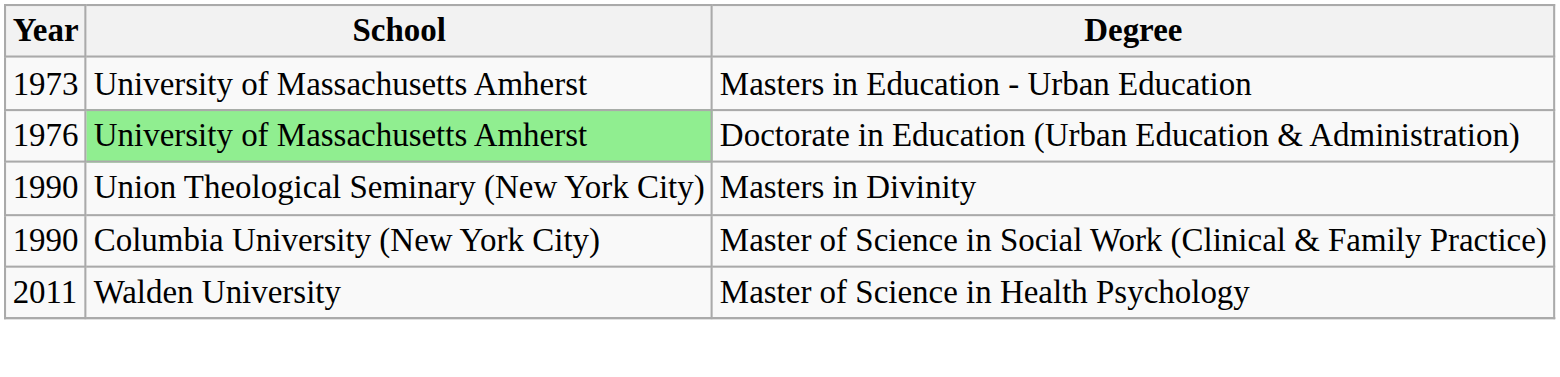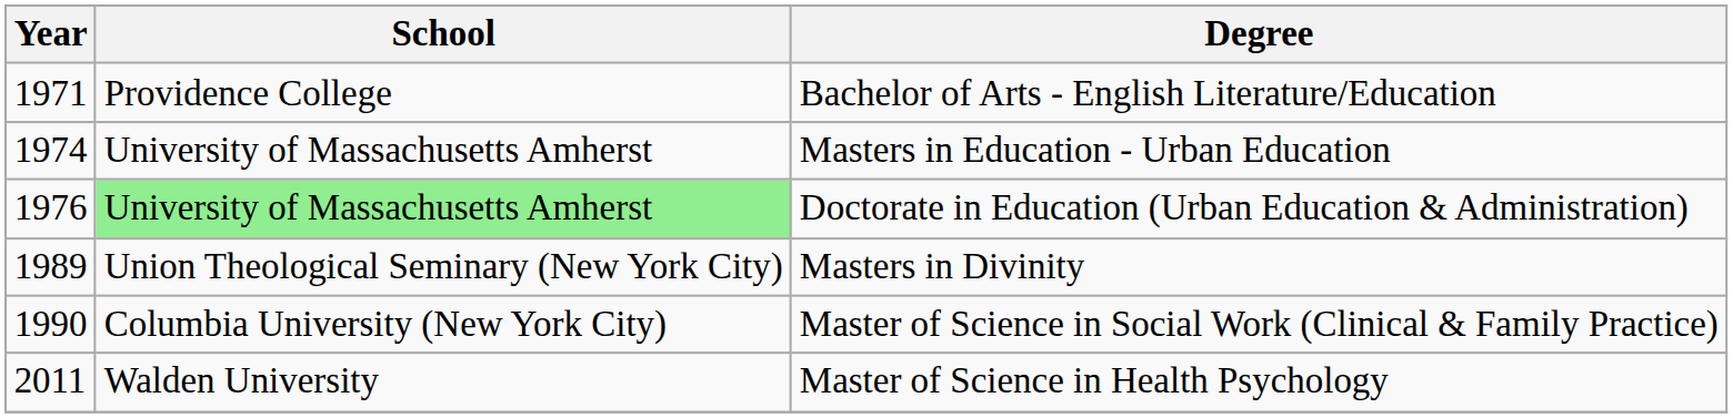+ row: 1971 | Providence College | Bachelor of Arts - English Literature/Education
Masters in Education - Urban Education | Year: 1973 -> 1974
Masters in Divinity | Year: 1990 -> 1989
